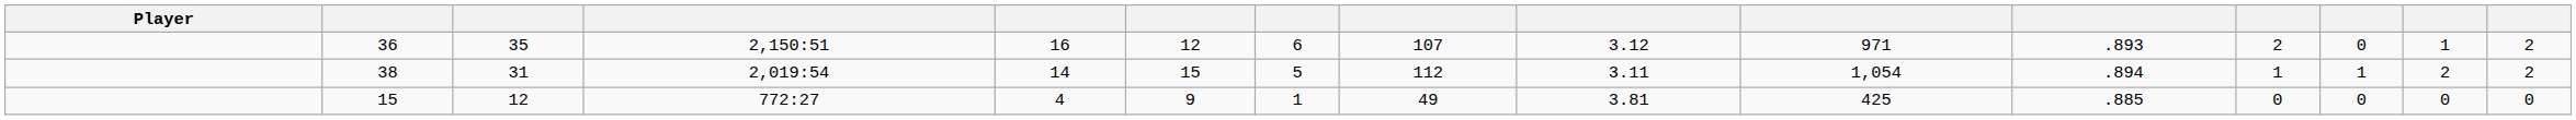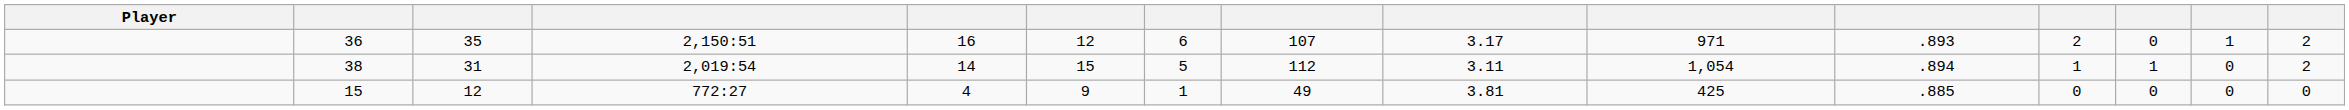36 | column 9: 3.12 -> 3.17
38 | column 14: 2 -> 0
